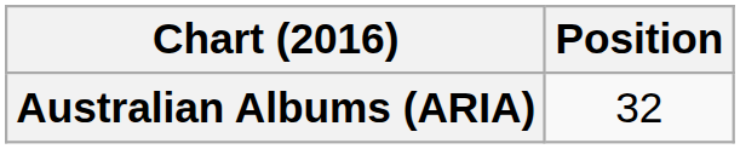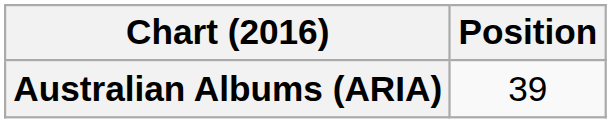Australian Albums (ARIA) | Position: 32 -> 39
